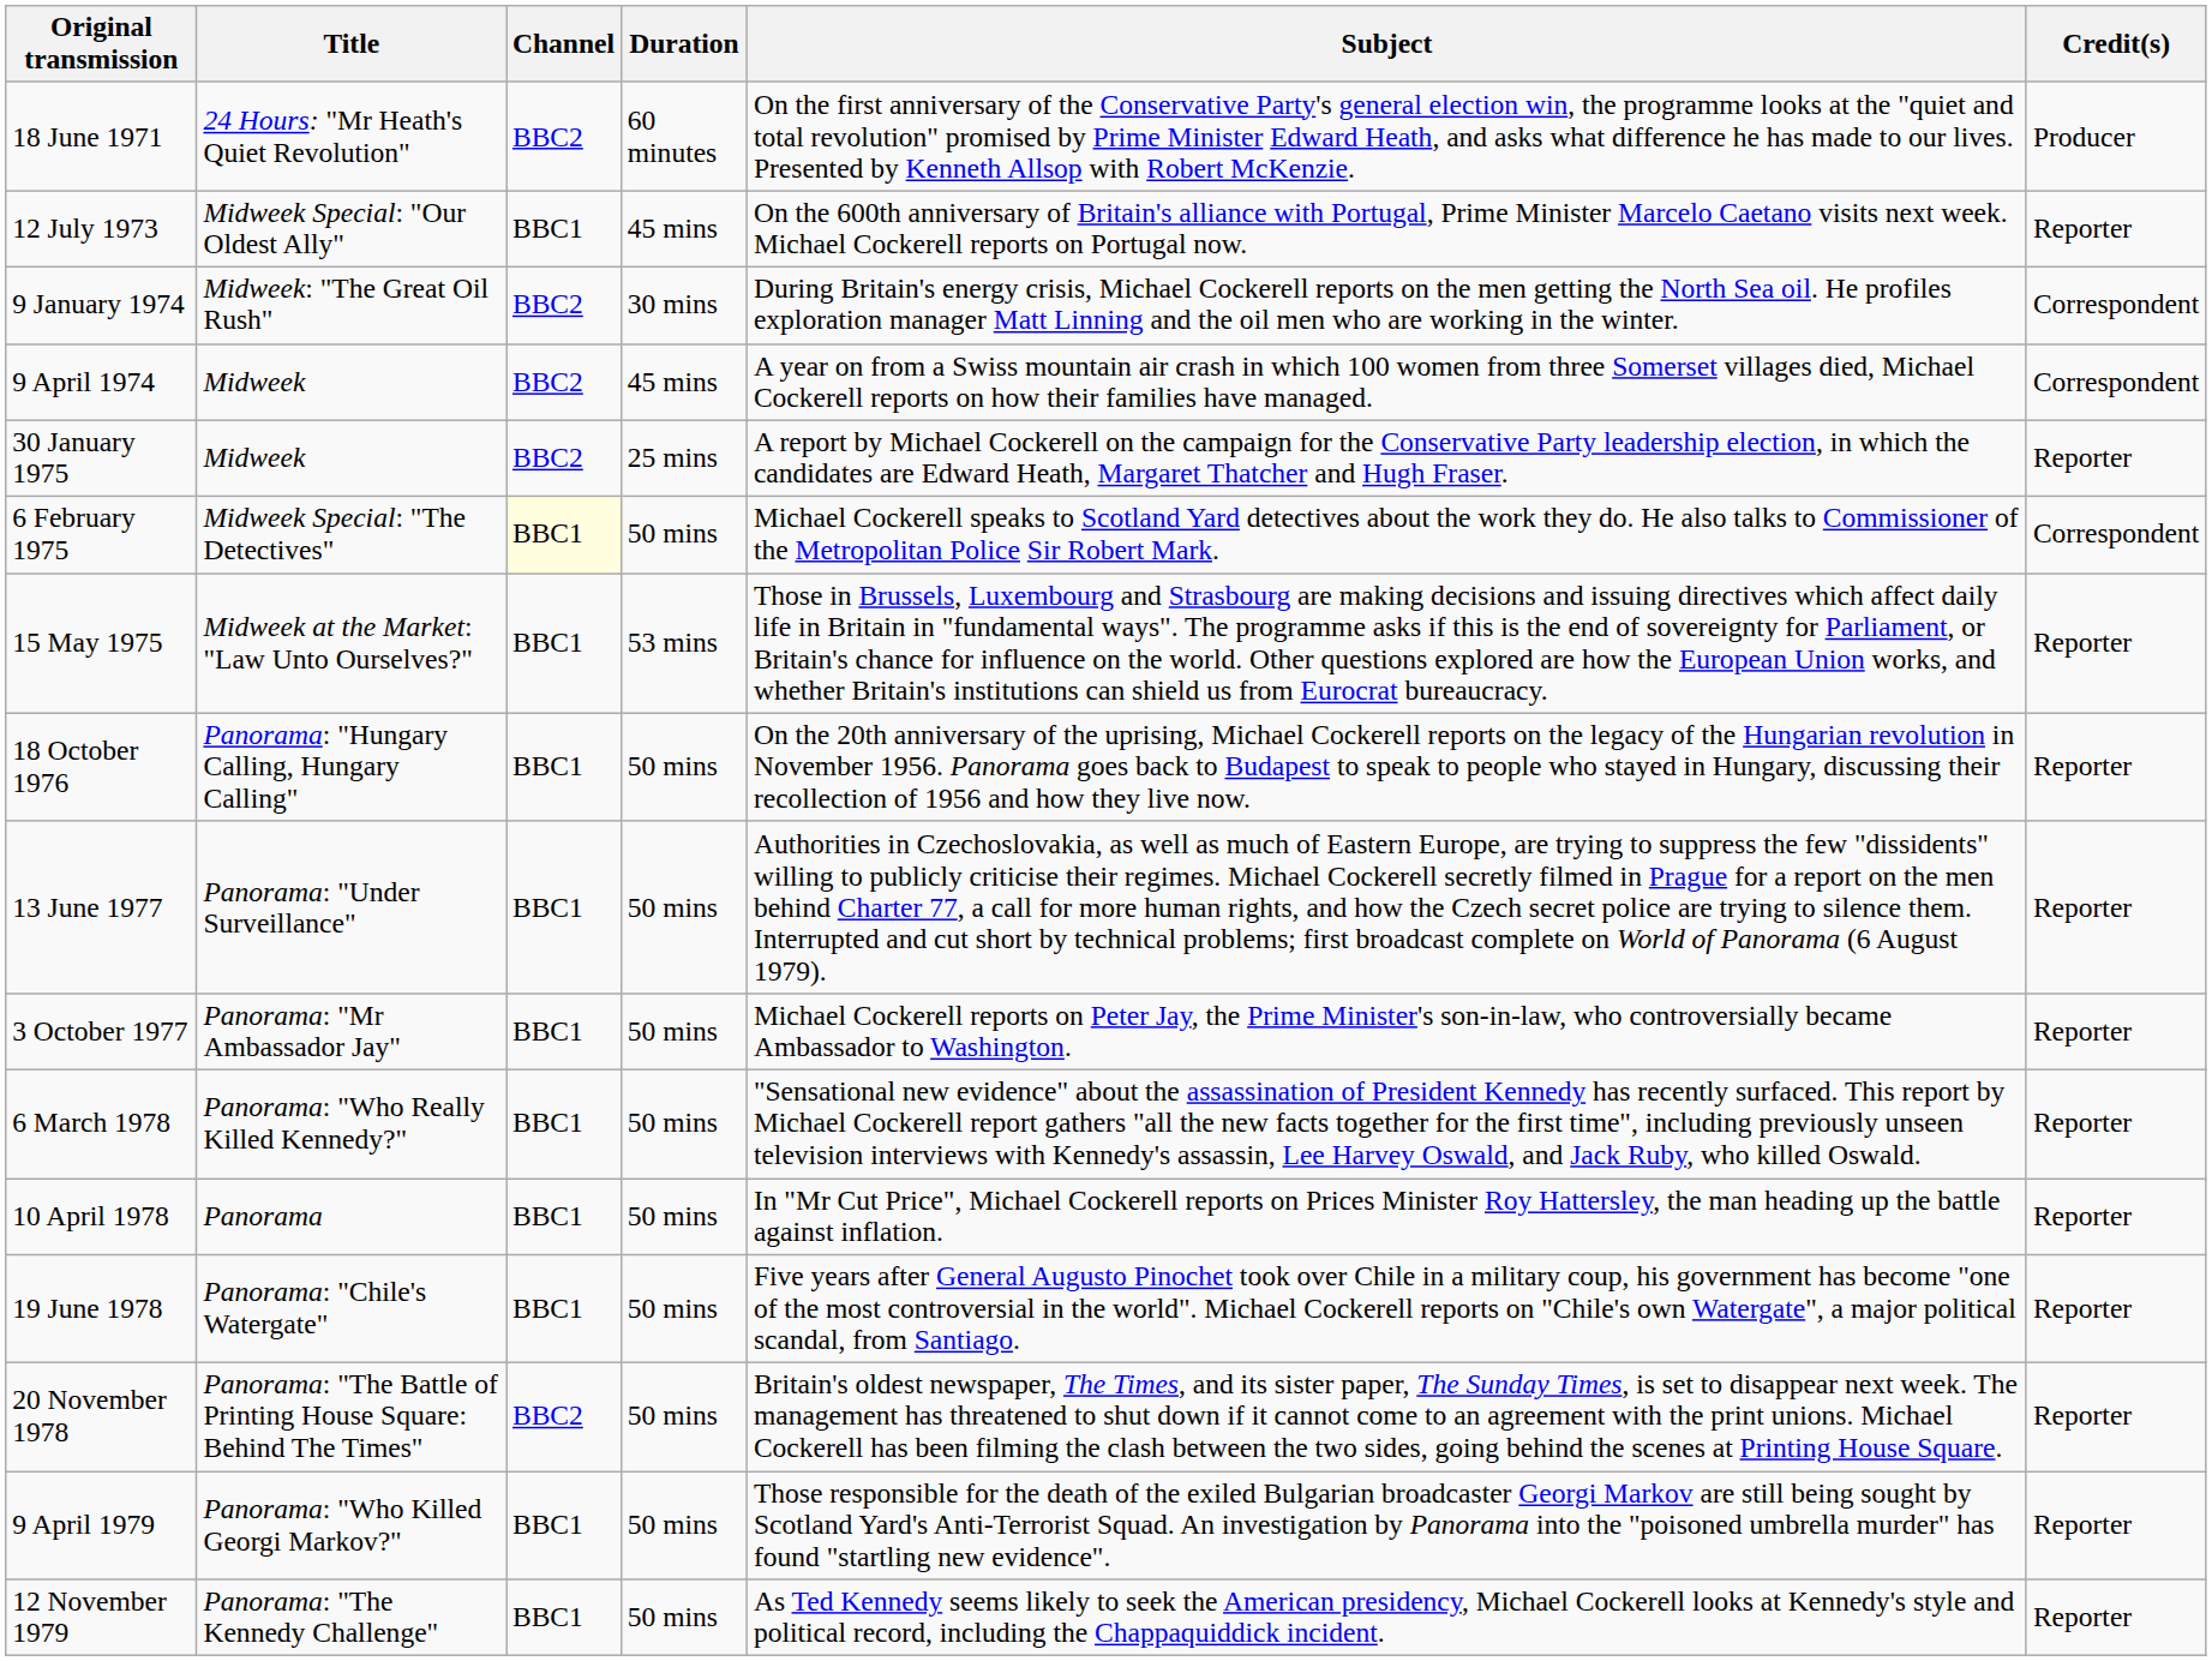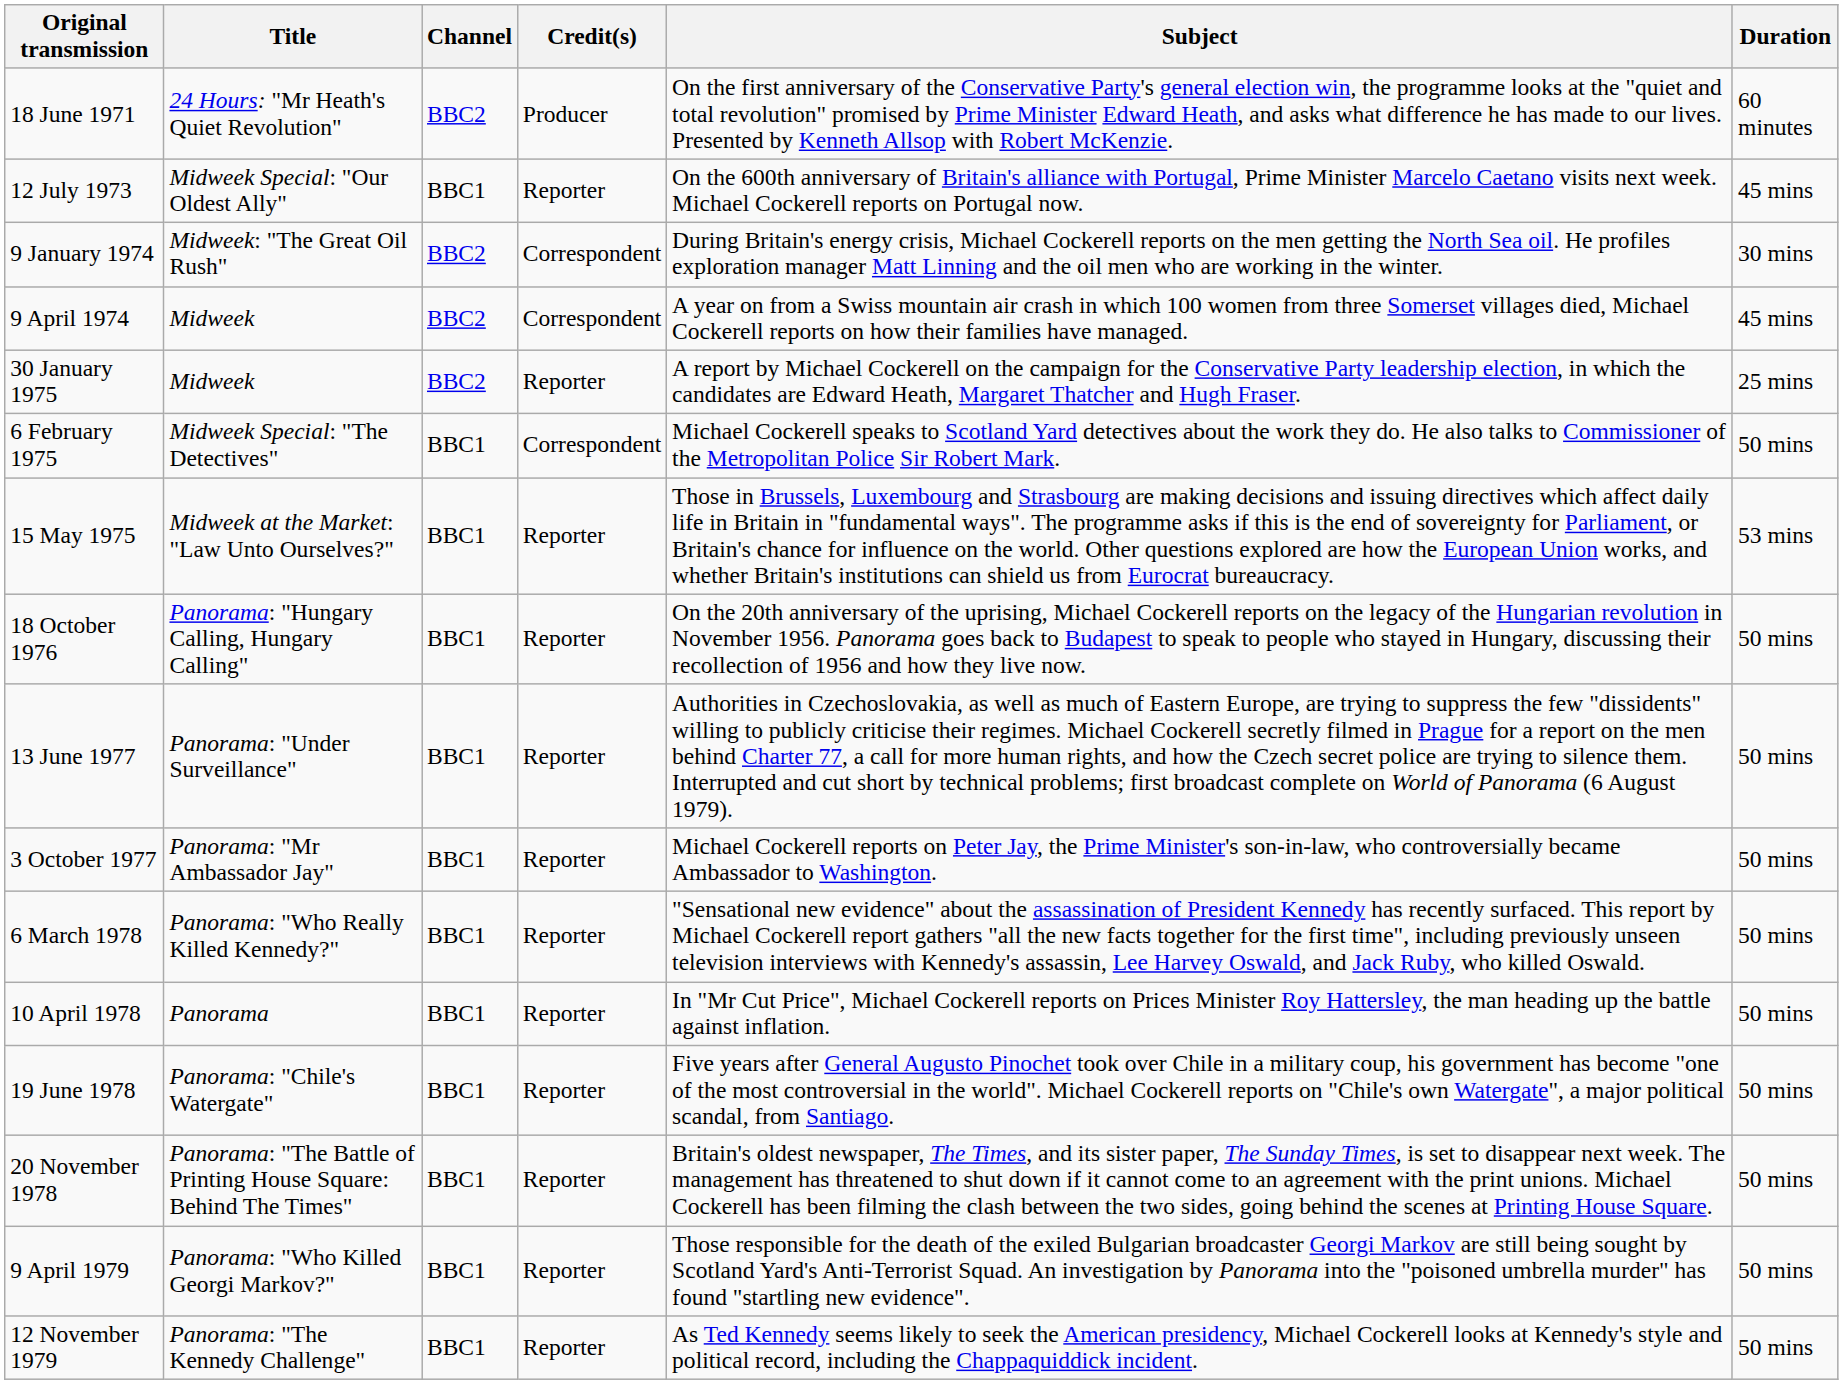columns swapped: Duration <-> Credit(s)
6 February 1975 | Channel: lightyellow background -> no background
20 November 1978 | Channel: BBC2 -> BBC1
